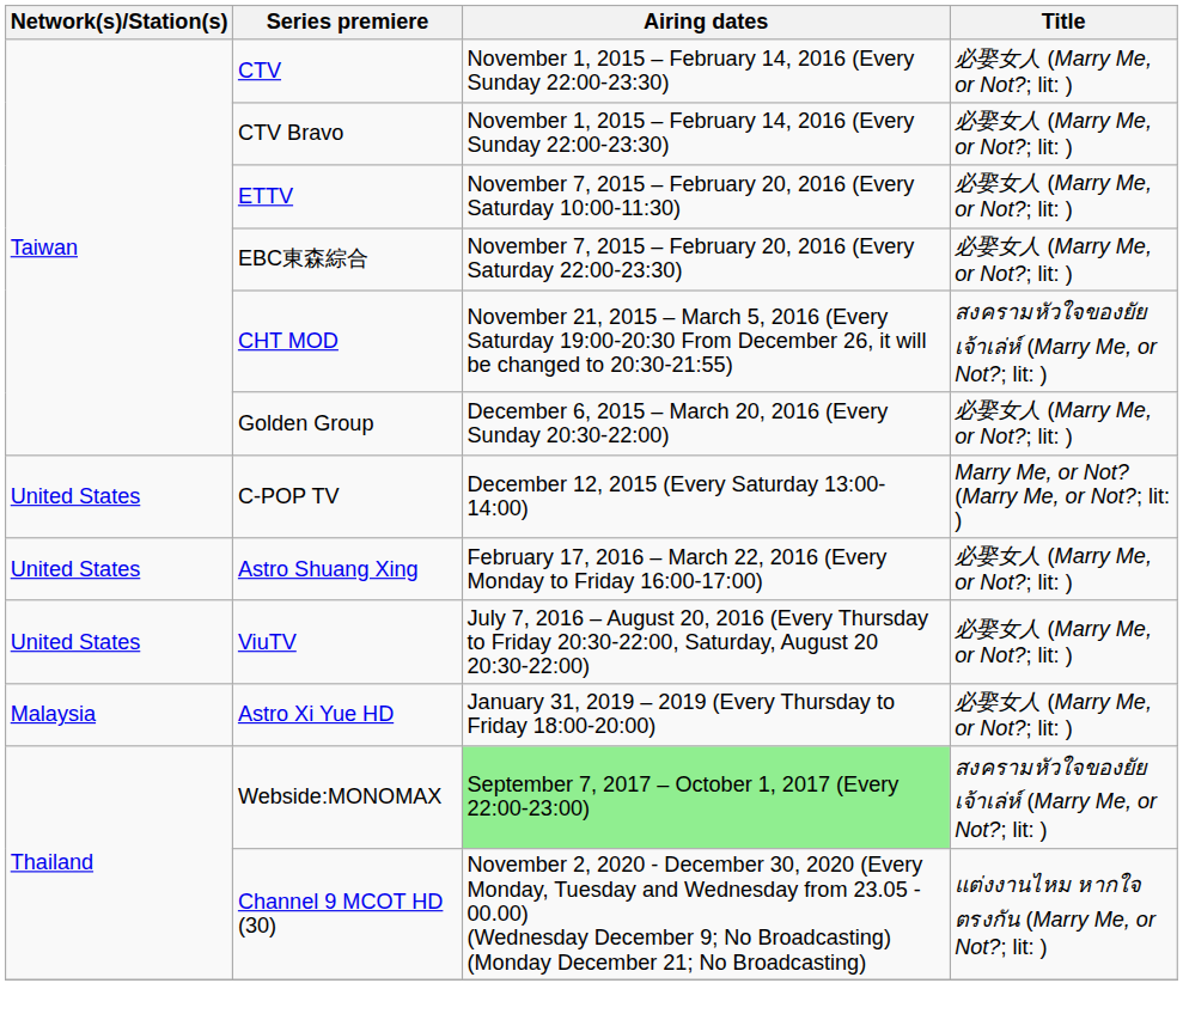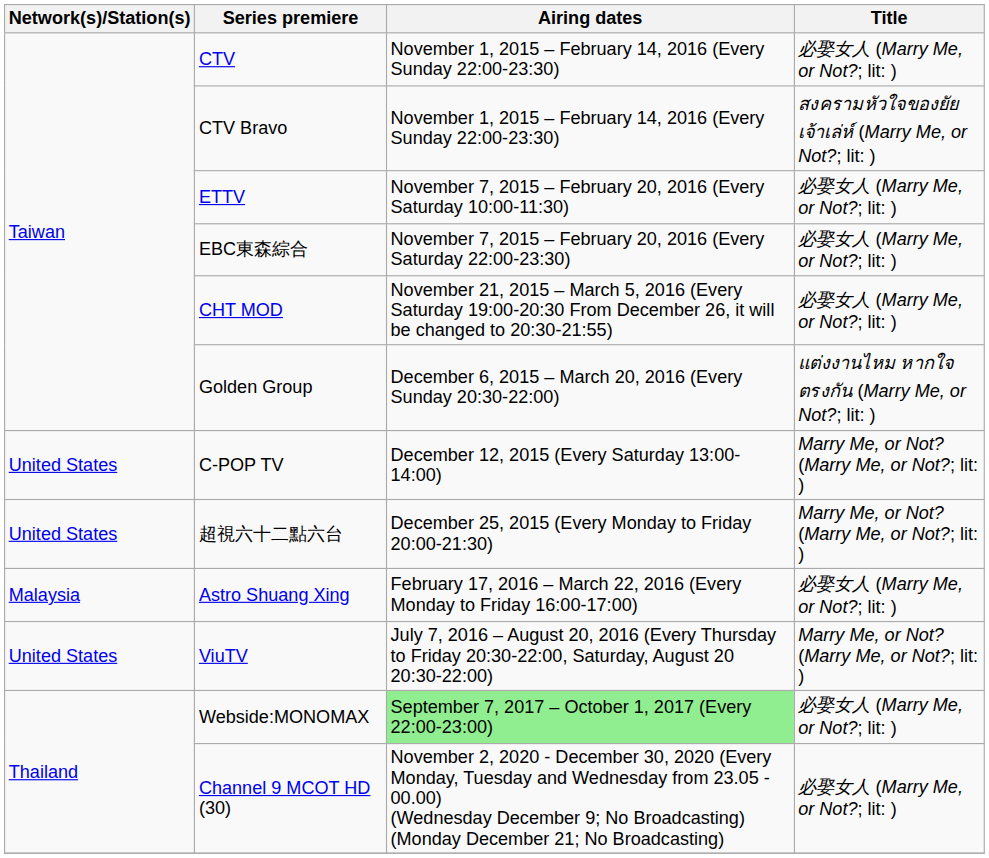CTV Bravo | Title: 必娶女人 (Marry Me, or Not?; lit: ) -> สงครามหัวใจของยัยเจ้าเล่ห์ (Marry Me, or Not?; lit: )
CHT MOD | Title: สงครามหัวใจของยัยเจ้าเล่ห์ (Marry Me, or Not?; lit: ) -> 必娶女人 (Marry Me, or Not?; lit: )
Golden Group | Title: 必娶女人 (Marry Me, or Not?; lit: ) -> แต่งงานไหม หากใจตรงกัน (Marry Me, or Not?; lit: )
+ row: United States | 超視六十二點六台 | December 25, 2015 (Every Monday to Friday 20:00-21:30) | Marry Me, or Not? (Marry Me, or Not?; lit: )
Astro Shuang Xing | Network(s)/Station(s): United States -> Malaysia
ViuTV | Title: 必娶女人 (Marry Me, or Not?; lit: ) -> Marry Me, or Not? (Marry Me, or Not?; lit: )
- row: Malaysia | Astro Xi Yue HD | January 31, 2019 – 2019 (Every Thursday to Friday 18:00-20:00) | 必娶女人 (Marry Me, or Not?; lit: )
Webside:MONOMAX | Title: สงครามหัวใจของยัยเจ้าเล่ห์ (Marry Me, or Not?; lit: ) -> 必娶女人 (Marry Me, or Not?; lit: )
Channel 9 MCOT HD (30) | Title: แต่งงานไหม หากใจตรงกัน (Marry Me, or Not?; lit: ) -> 必娶女人 (Marry Me, or Not?; lit: )
